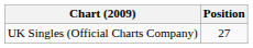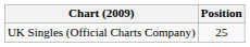UK Singles (Official Charts Company) | Position: 27 -> 25
